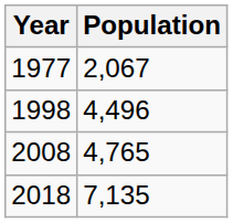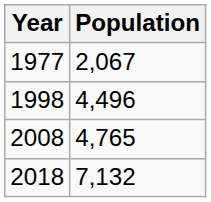2018 | Population: 7,135 -> 7,132
